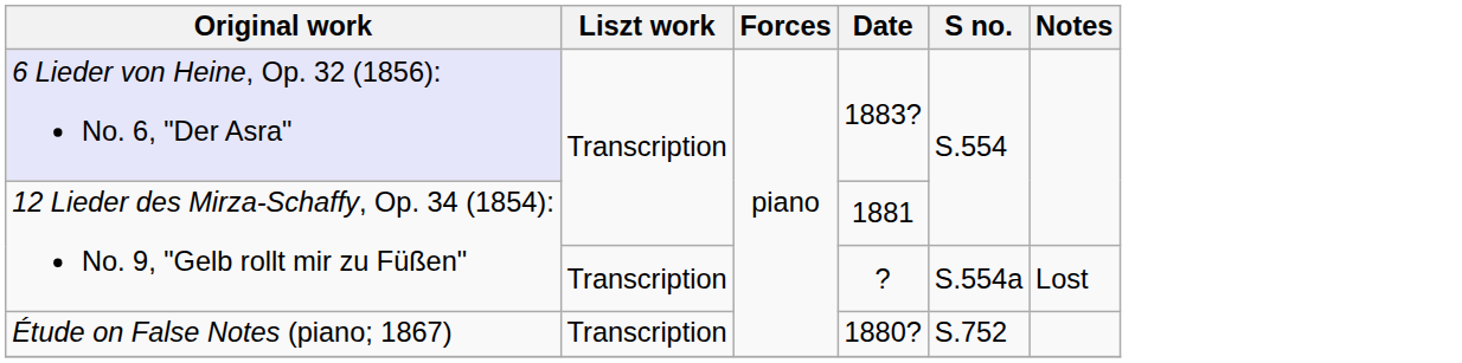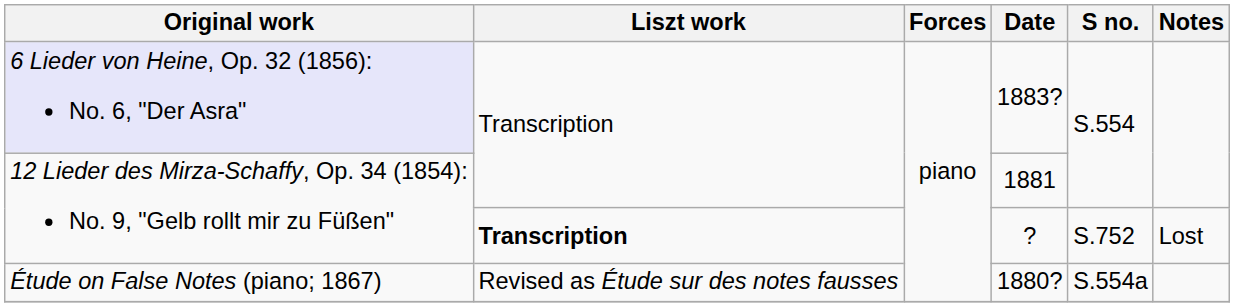? | Liszt work: normal -> bold
? | S no.: S.554a -> S.752
1880? | Liszt work: Transcription -> Revised as Étude sur des notes fausses
1880? | S no.: S.752 -> S.554a
